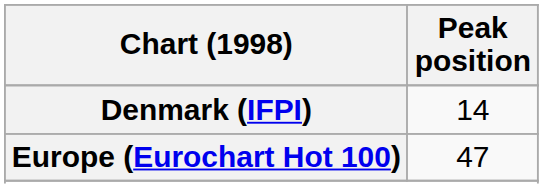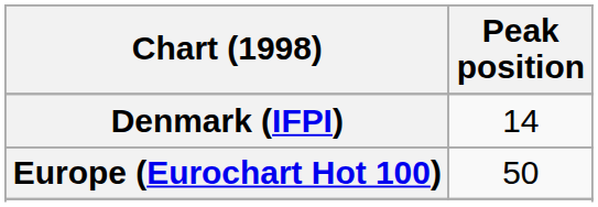Europe (Eurochart Hot 100) | Peak position: 47 -> 50
